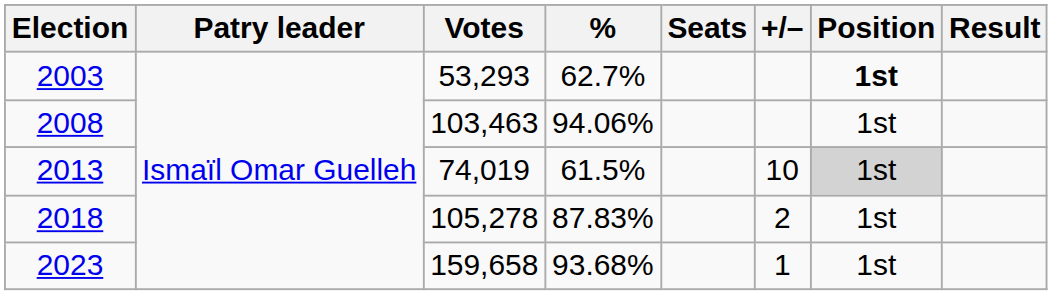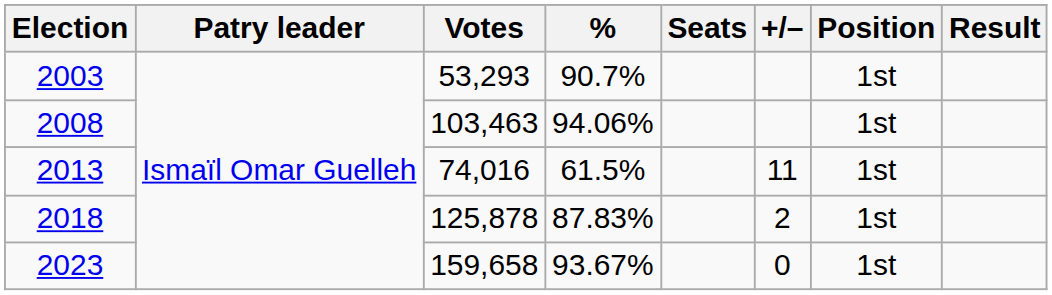2003 | %: 62.7% -> 90.7%
2003 | Position: bold -> normal
2013 | Votes: 74,019 -> 74,016
2013 | +/–: 10 -> 11
2013 | Position: lightgrey background -> no background
2018 | Votes: 105,278 -> 125,878
2023 | %: 93.68% -> 93.67%
2023 | +/–: 1 -> 0
